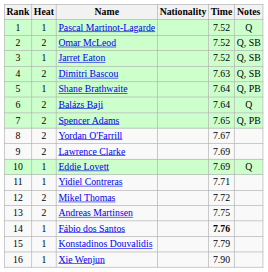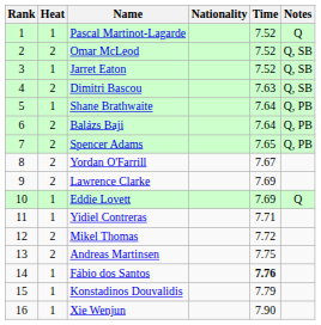Balázs Baji | Notes: Q -> Q, PB
